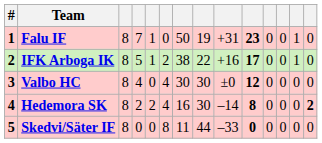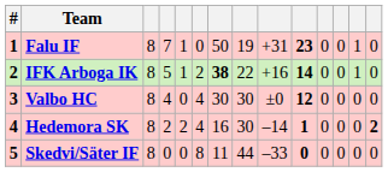IFK Arboga IK | column 7: normal -> bold
IFK Arboga IK | column 10: 17 -> 14
Hedemora SK | column 10: 8 -> 1
